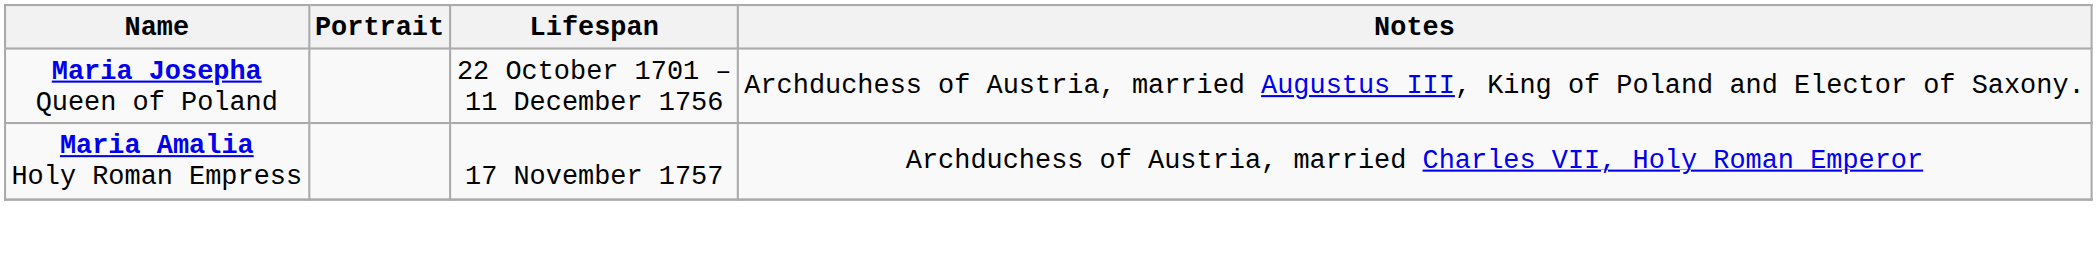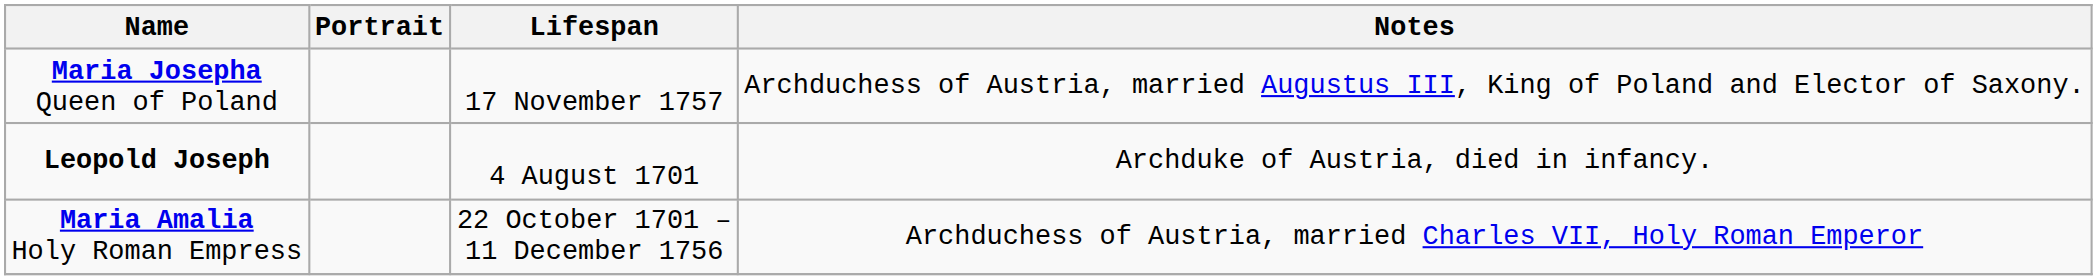Maria Josepha Queen of Poland | Lifespan: 22 October 1701 – 11 December 1756 -> 17 November 1757
+ row: Leopold Joseph | 4 August 1701 | Archduke of Austria, died in infancy.
Maria Amalia Holy Roman Empress | Lifespan: 17 November 1757 -> 22 October 1701 – 11 December 1756
